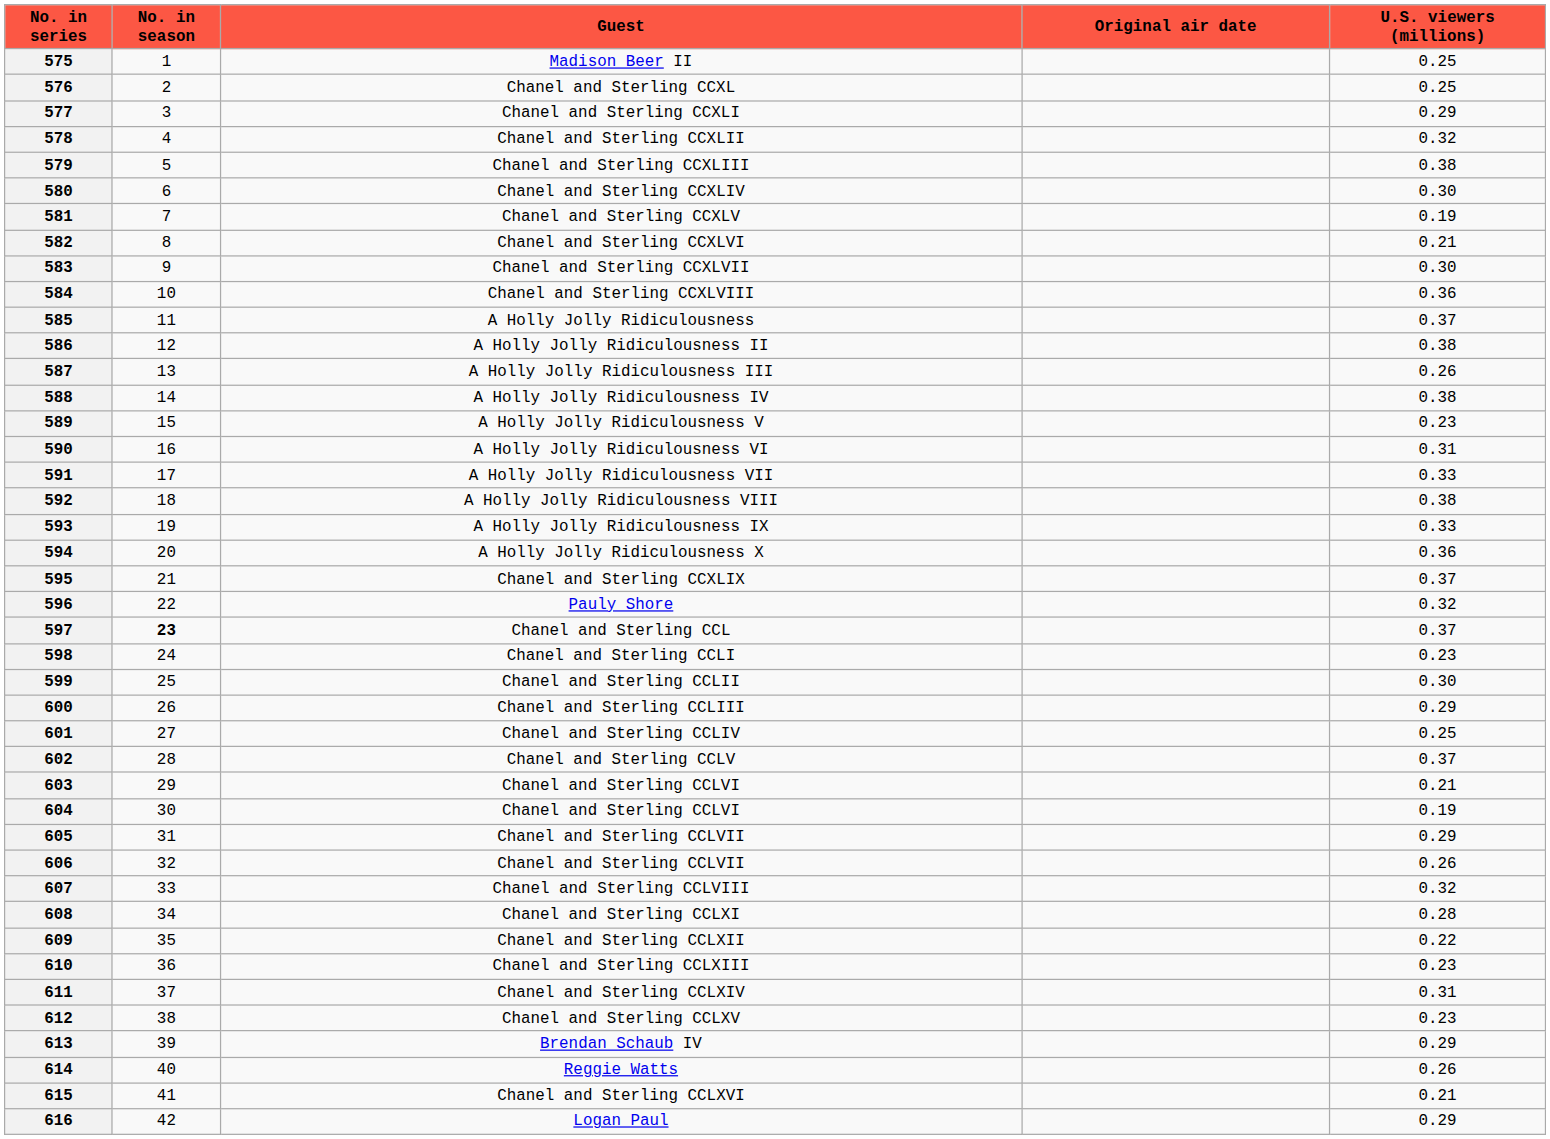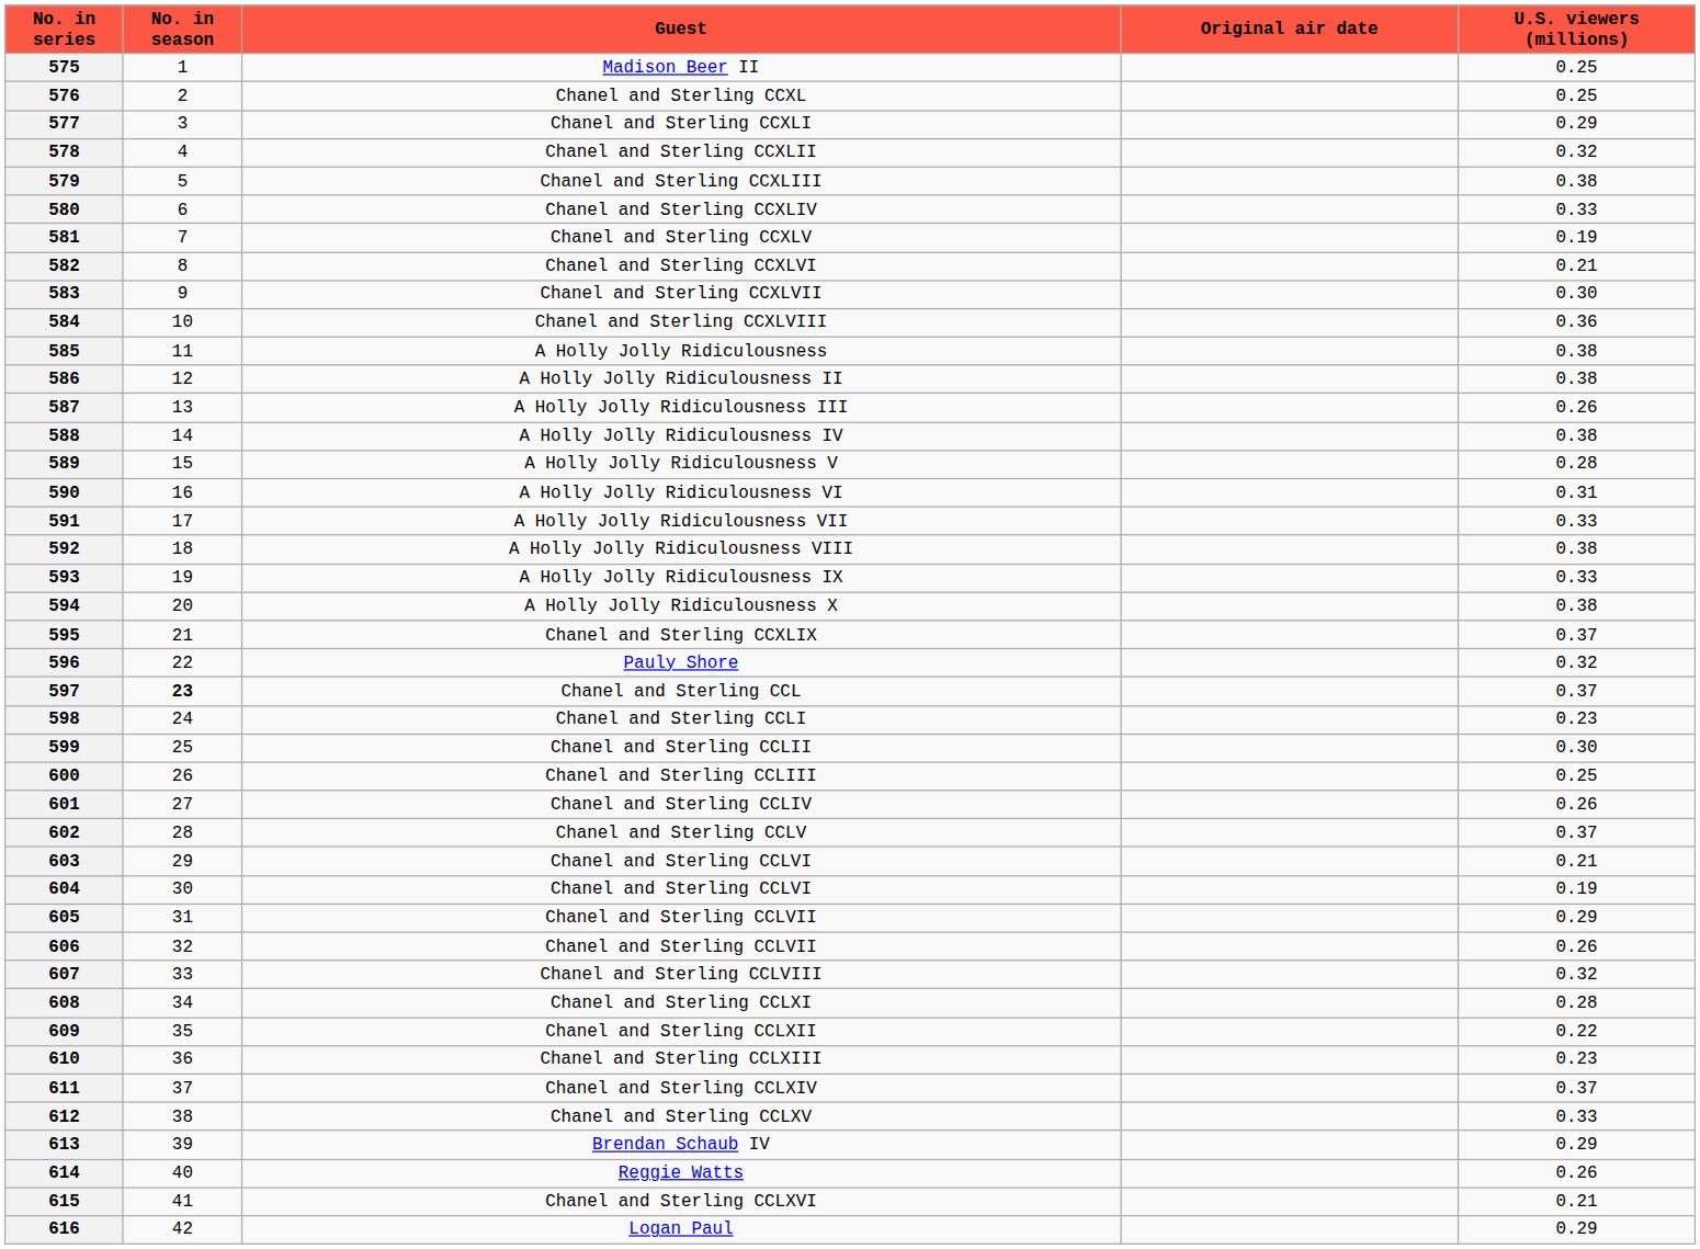580 | U.S. viewers (millions): 0.30 -> 0.33
585 | U.S. viewers (millions): 0.37 -> 0.38
589 | U.S. viewers (millions): 0.23 -> 0.28
594 | U.S. viewers (millions): 0.36 -> 0.38
600 | U.S. viewers (millions): 0.29 -> 0.25
601 | U.S. viewers (millions): 0.25 -> 0.26
611 | U.S. viewers (millions): 0.31 -> 0.37
612 | U.S. viewers (millions): 0.23 -> 0.33
